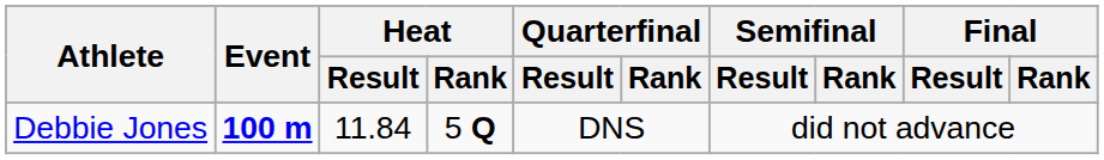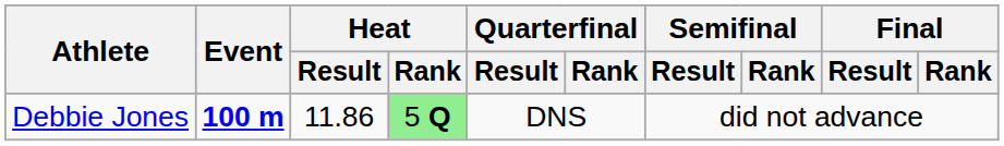Debbie Jones | Heat / Result: 11.84 -> 11.86
Debbie Jones | Heat / Rank: no background -> lightgreen background
